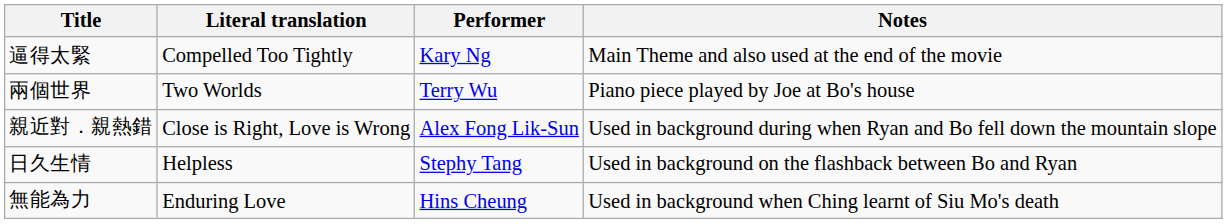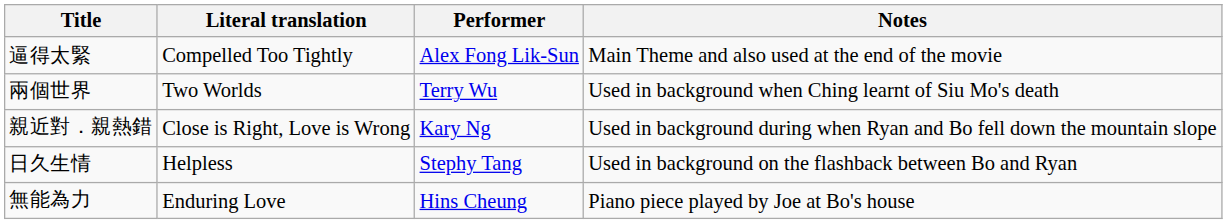逼得太緊 | Performer: Kary Ng -> Alex Fong Lik-Sun
兩個世界 | Notes: Piano piece played by Joe at Bo's house -> Used in background when Ching learnt of Siu Mo's death
親近對．親熱錯 | Performer: Alex Fong Lik-Sun -> Kary Ng
無能為力 | Notes: Used in background when Ching learnt of Siu Mo's death -> Piano piece played by Joe at Bo's house
